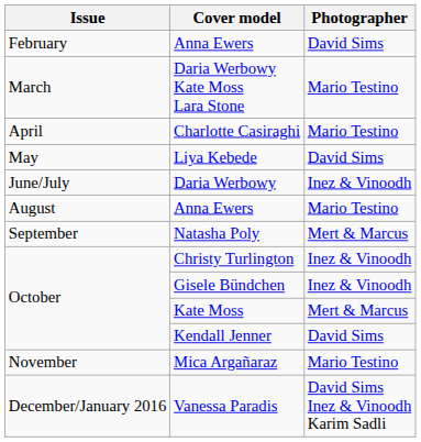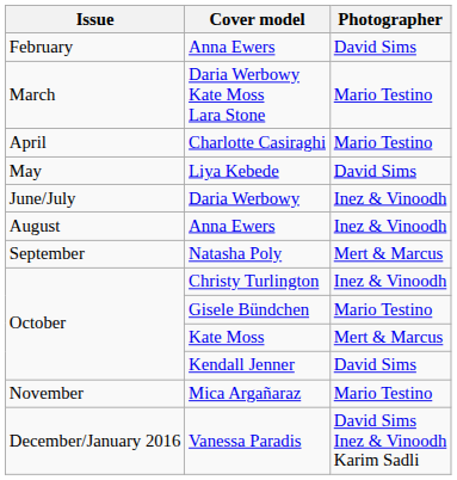August / Anna Ewers | Photographer: Mario Testino -> Inez & Vinoodh
Gisele Bündchen | Photographer: Inez & Vinoodh -> Mario Testino
